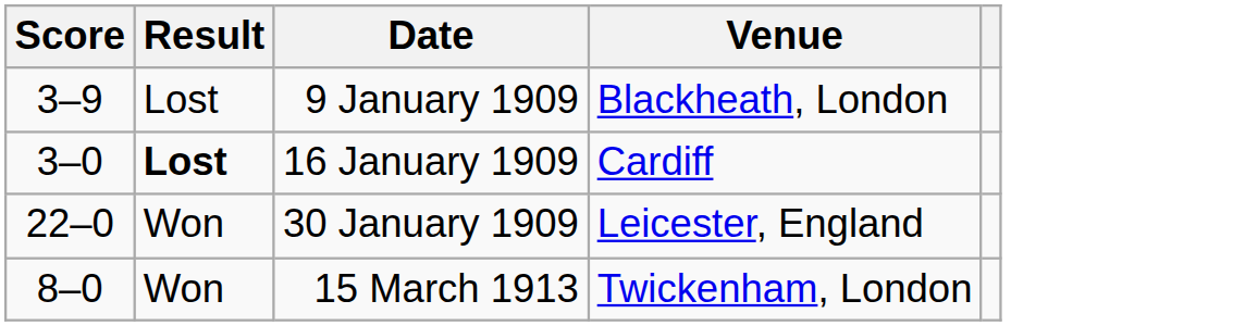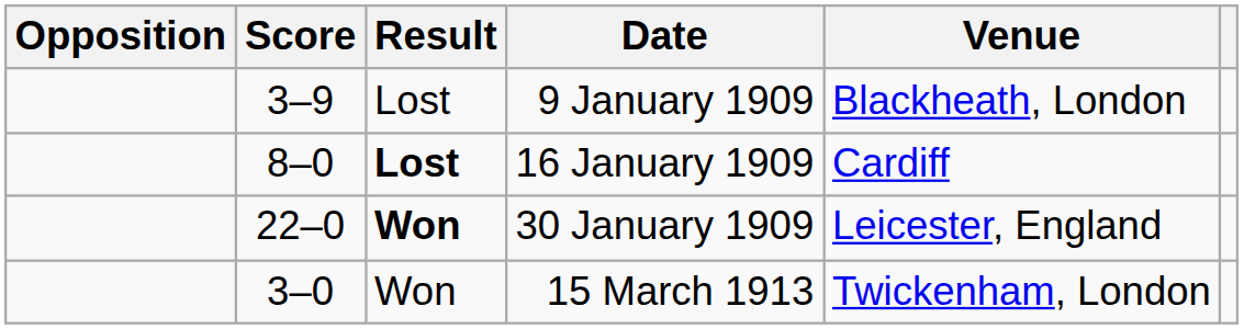+ column: Opposition
16 January 1909 | Score: 3–0 -> 8–0
30 January 1909 | Result: normal -> bold
15 March 1913 | Score: 8–0 -> 3–0
